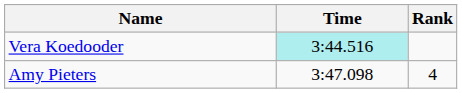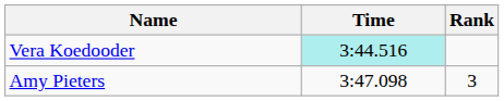Amy Pieters | Rank: 4 -> 3
